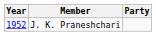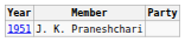J. K. Praneshchari | Year: 1952 -> 1951
